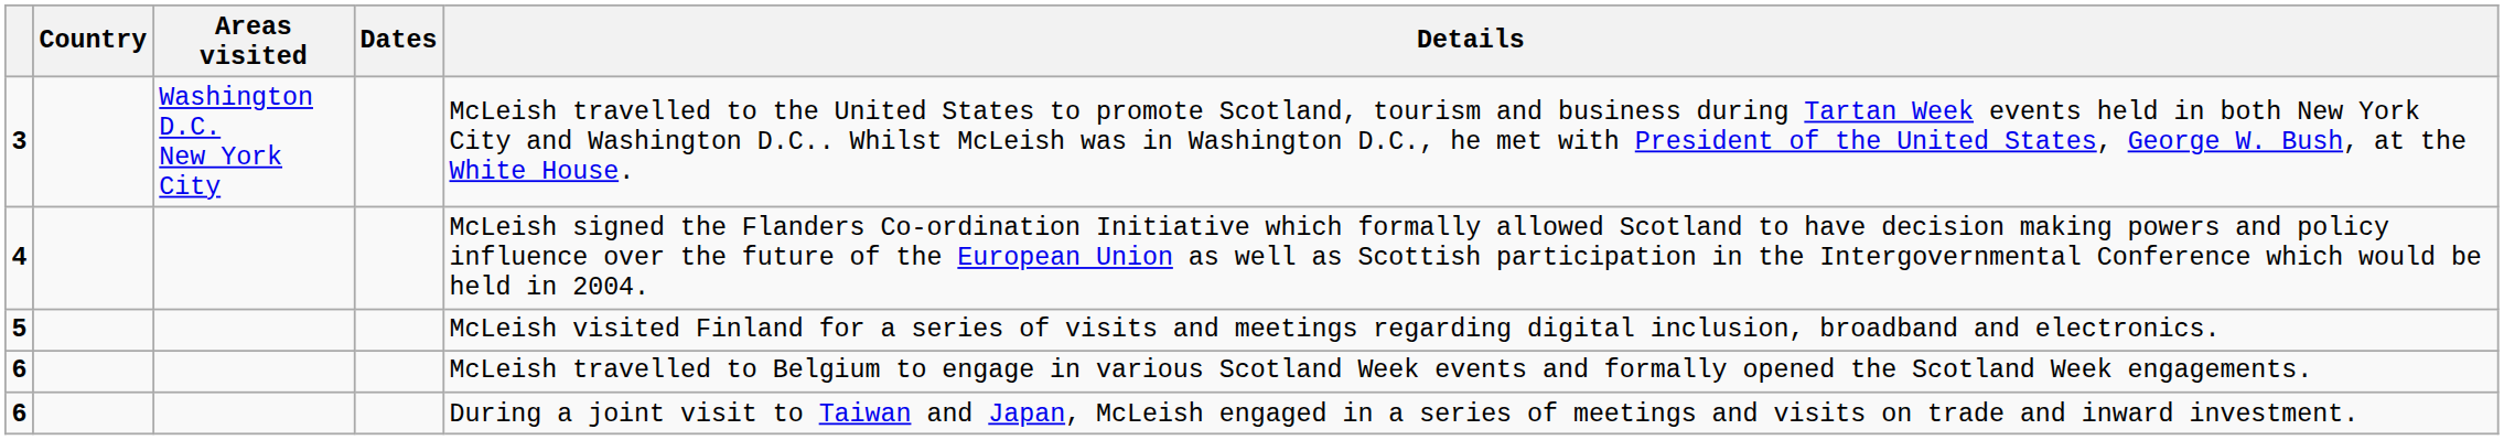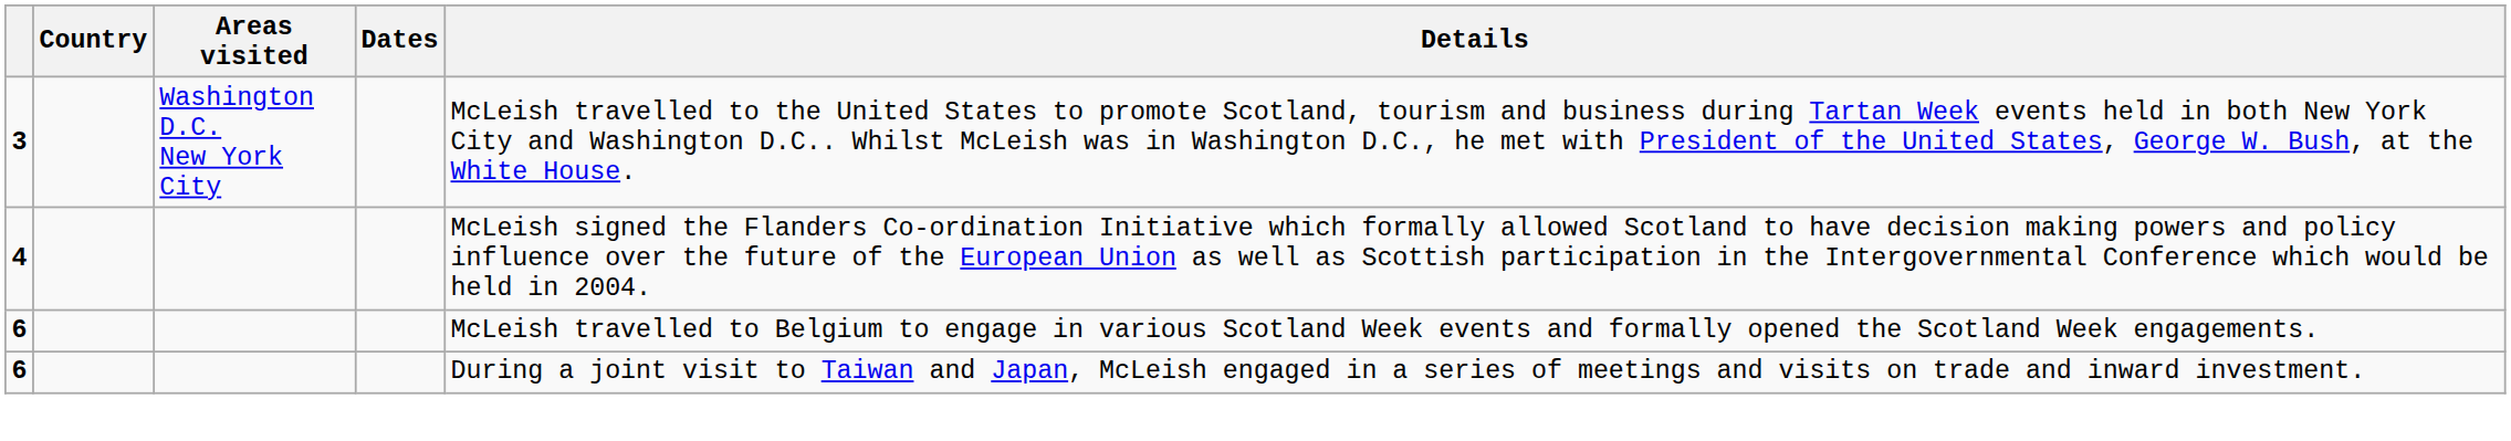- row: 5 | McLeish visited Finland for a series of visits and meetings regarding digital inclusion, broadband and electronics.
